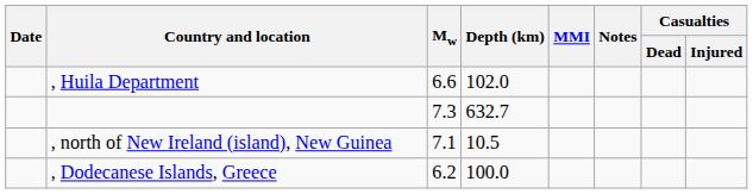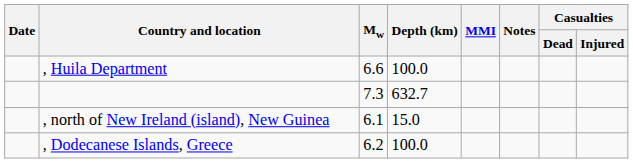, Huila Department | Depth (km): 102.0 -> 100.0
, north of New Ireland (island), New Guinea | Mw: 7.1 -> 6.1
, north of New Ireland (island), New Guinea | Depth (km): 10.5 -> 15.0
